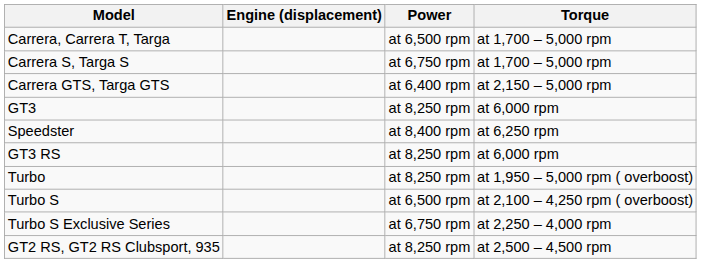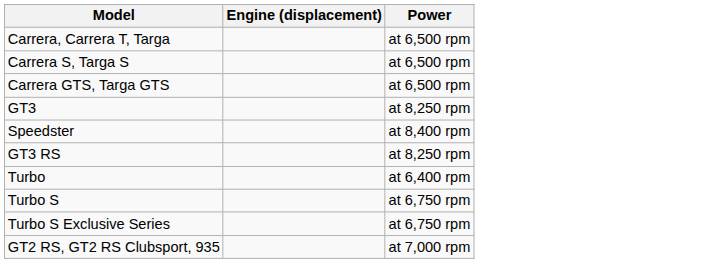- column: Torque | at 1,700 – 5,000 rpm | at 1,700 – 5,000 rpm | at 2,150 – 5,000 rpm | at 6,000 rpm | at 6,250 rpm | at 6,000 rpm | at 1,950 – 5,000 rpm ( overboost) | at 2,100 – 4,250 rpm ( overboost) | at 2,250 – 4,000 rpm | at 2,500 – 4,500 rpm
Carrera S, Targa S | Power: at 6,750 rpm -> at 6,500 rpm
Carrera GTS, Targa GTS | Power: at 6,400 rpm -> at 6,500 rpm
Turbo | Power: at 8,250 rpm -> at 6,400 rpm
Turbo S | Power: at 6,500 rpm -> at 6,750 rpm
GT2 RS, GT2 RS Clubsport, 935 | Power: at 8,250 rpm -> at 7,000 rpm
